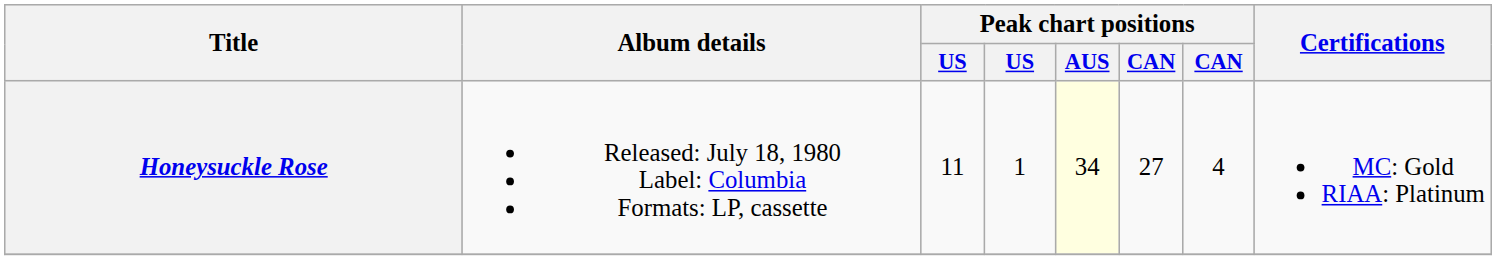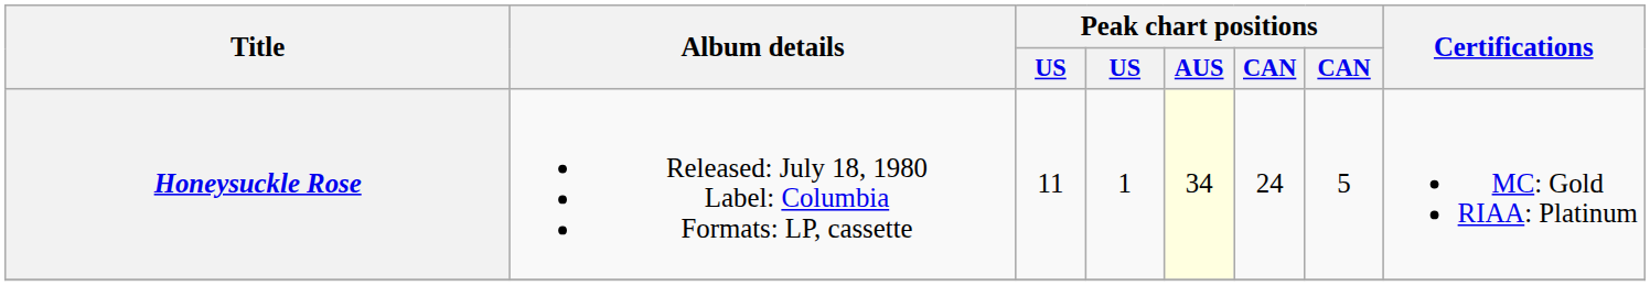Honeysuckle Rose | column 6: 27 -> 24
Honeysuckle Rose | column 7: 4 -> 5
